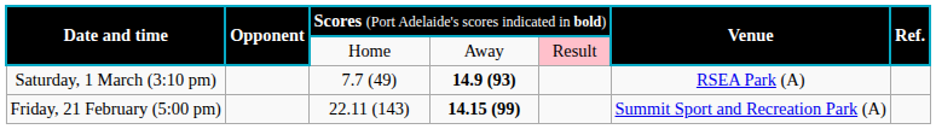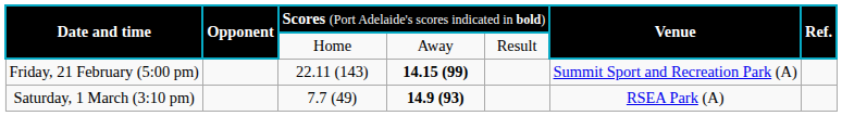Date and time / Home | column 5: pink background -> no background
rows swapped: Friday, 21 February (5:00 pm) <-> Saturday, 1 March (3:10 pm)
